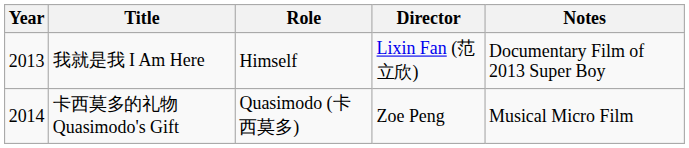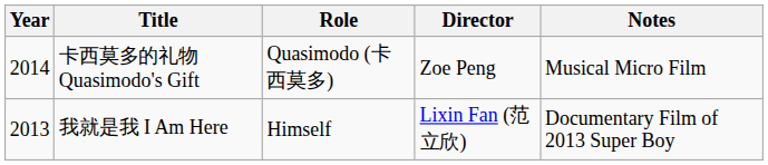rows swapped: 我就是我 I Am Here <-> 卡西莫多的礼物 Quasimodo's Gift
